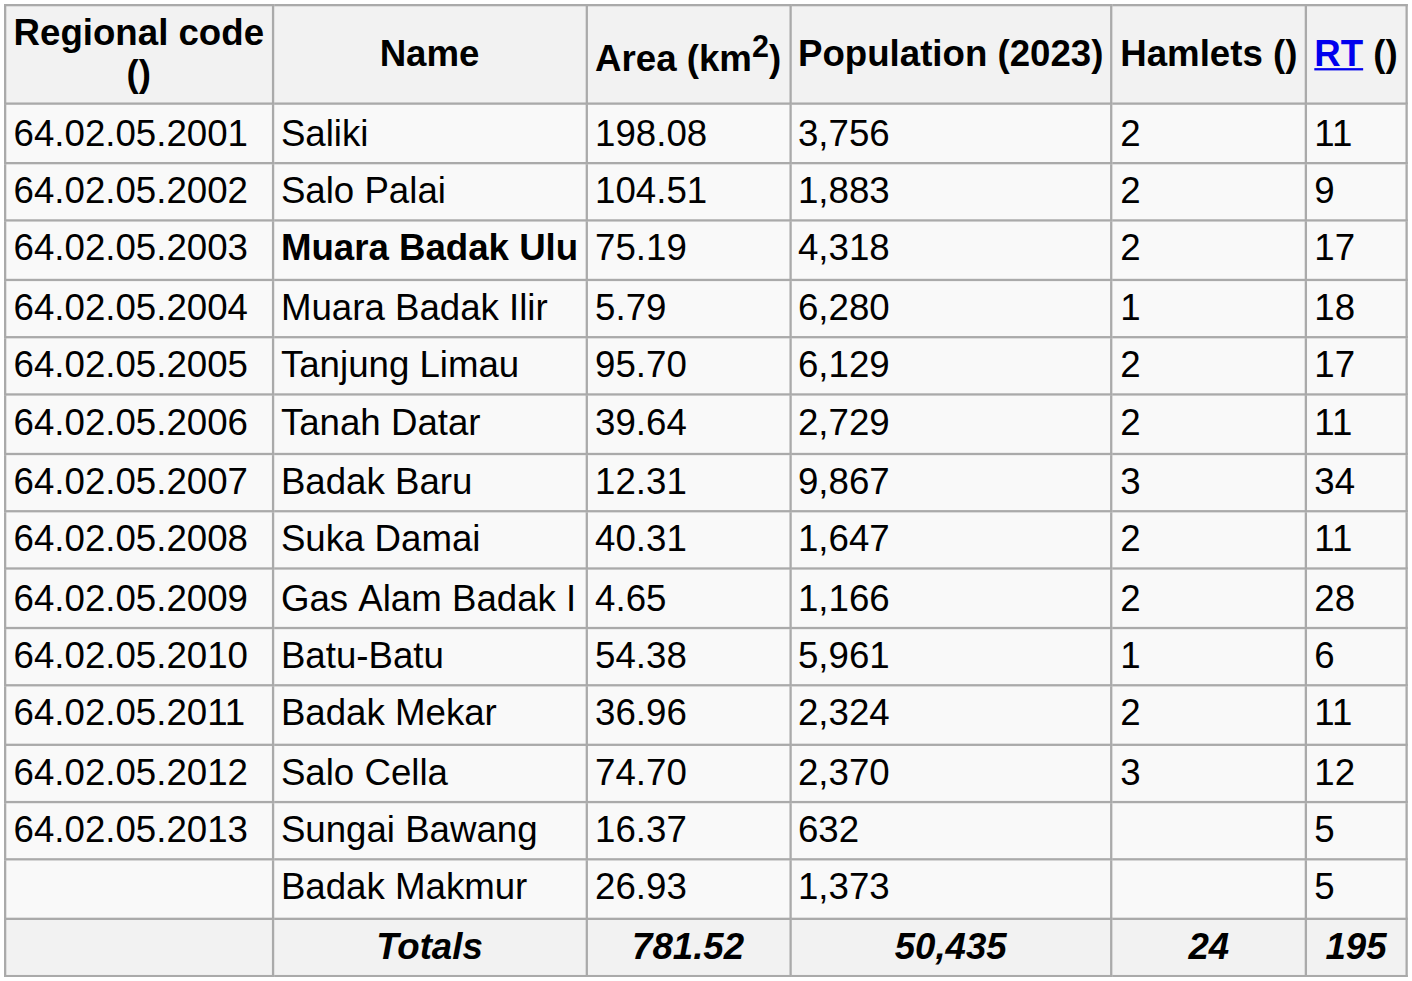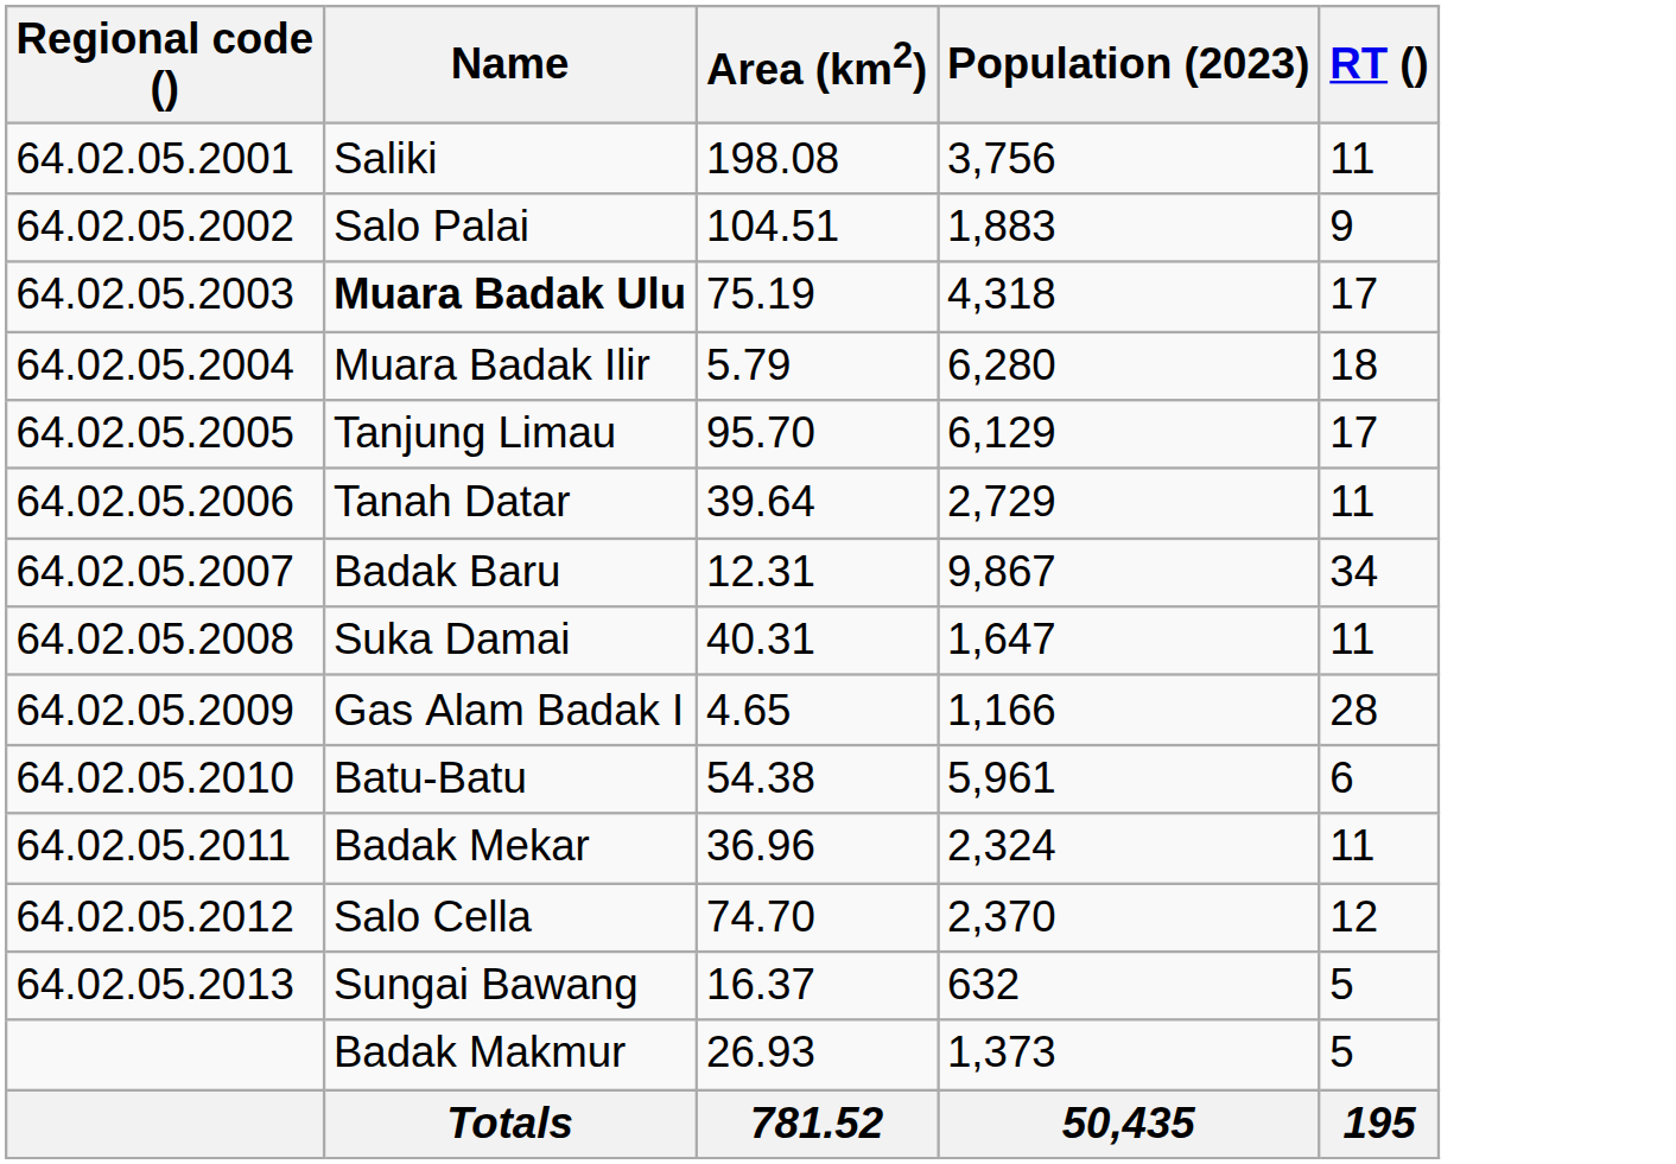- column: Hamlets () | 2 | 2 | 2 | 1 | 2 | 2 | 3 | 2 | 2 | 1 | 2 | 3 | 24
